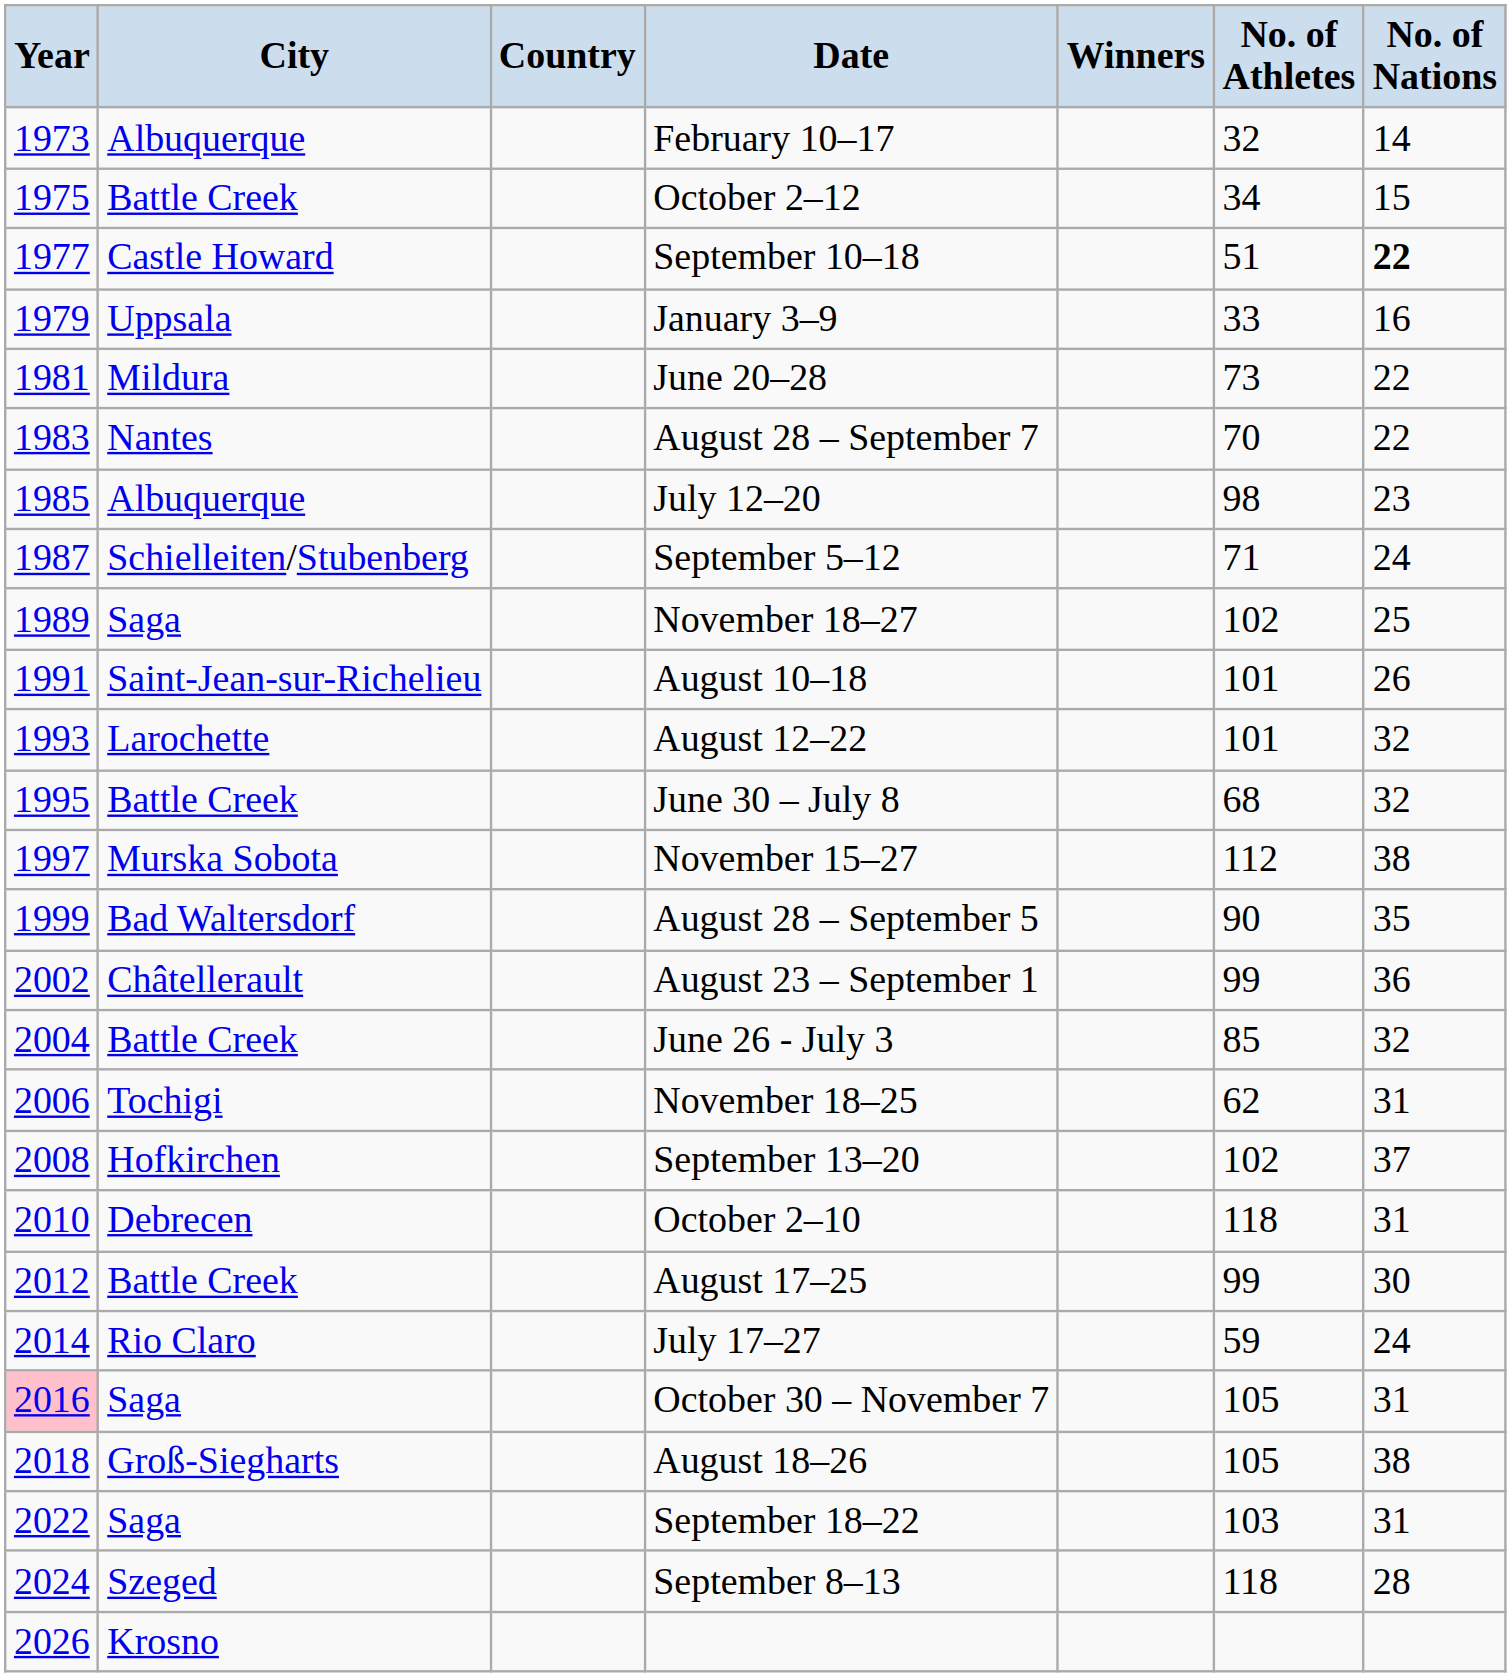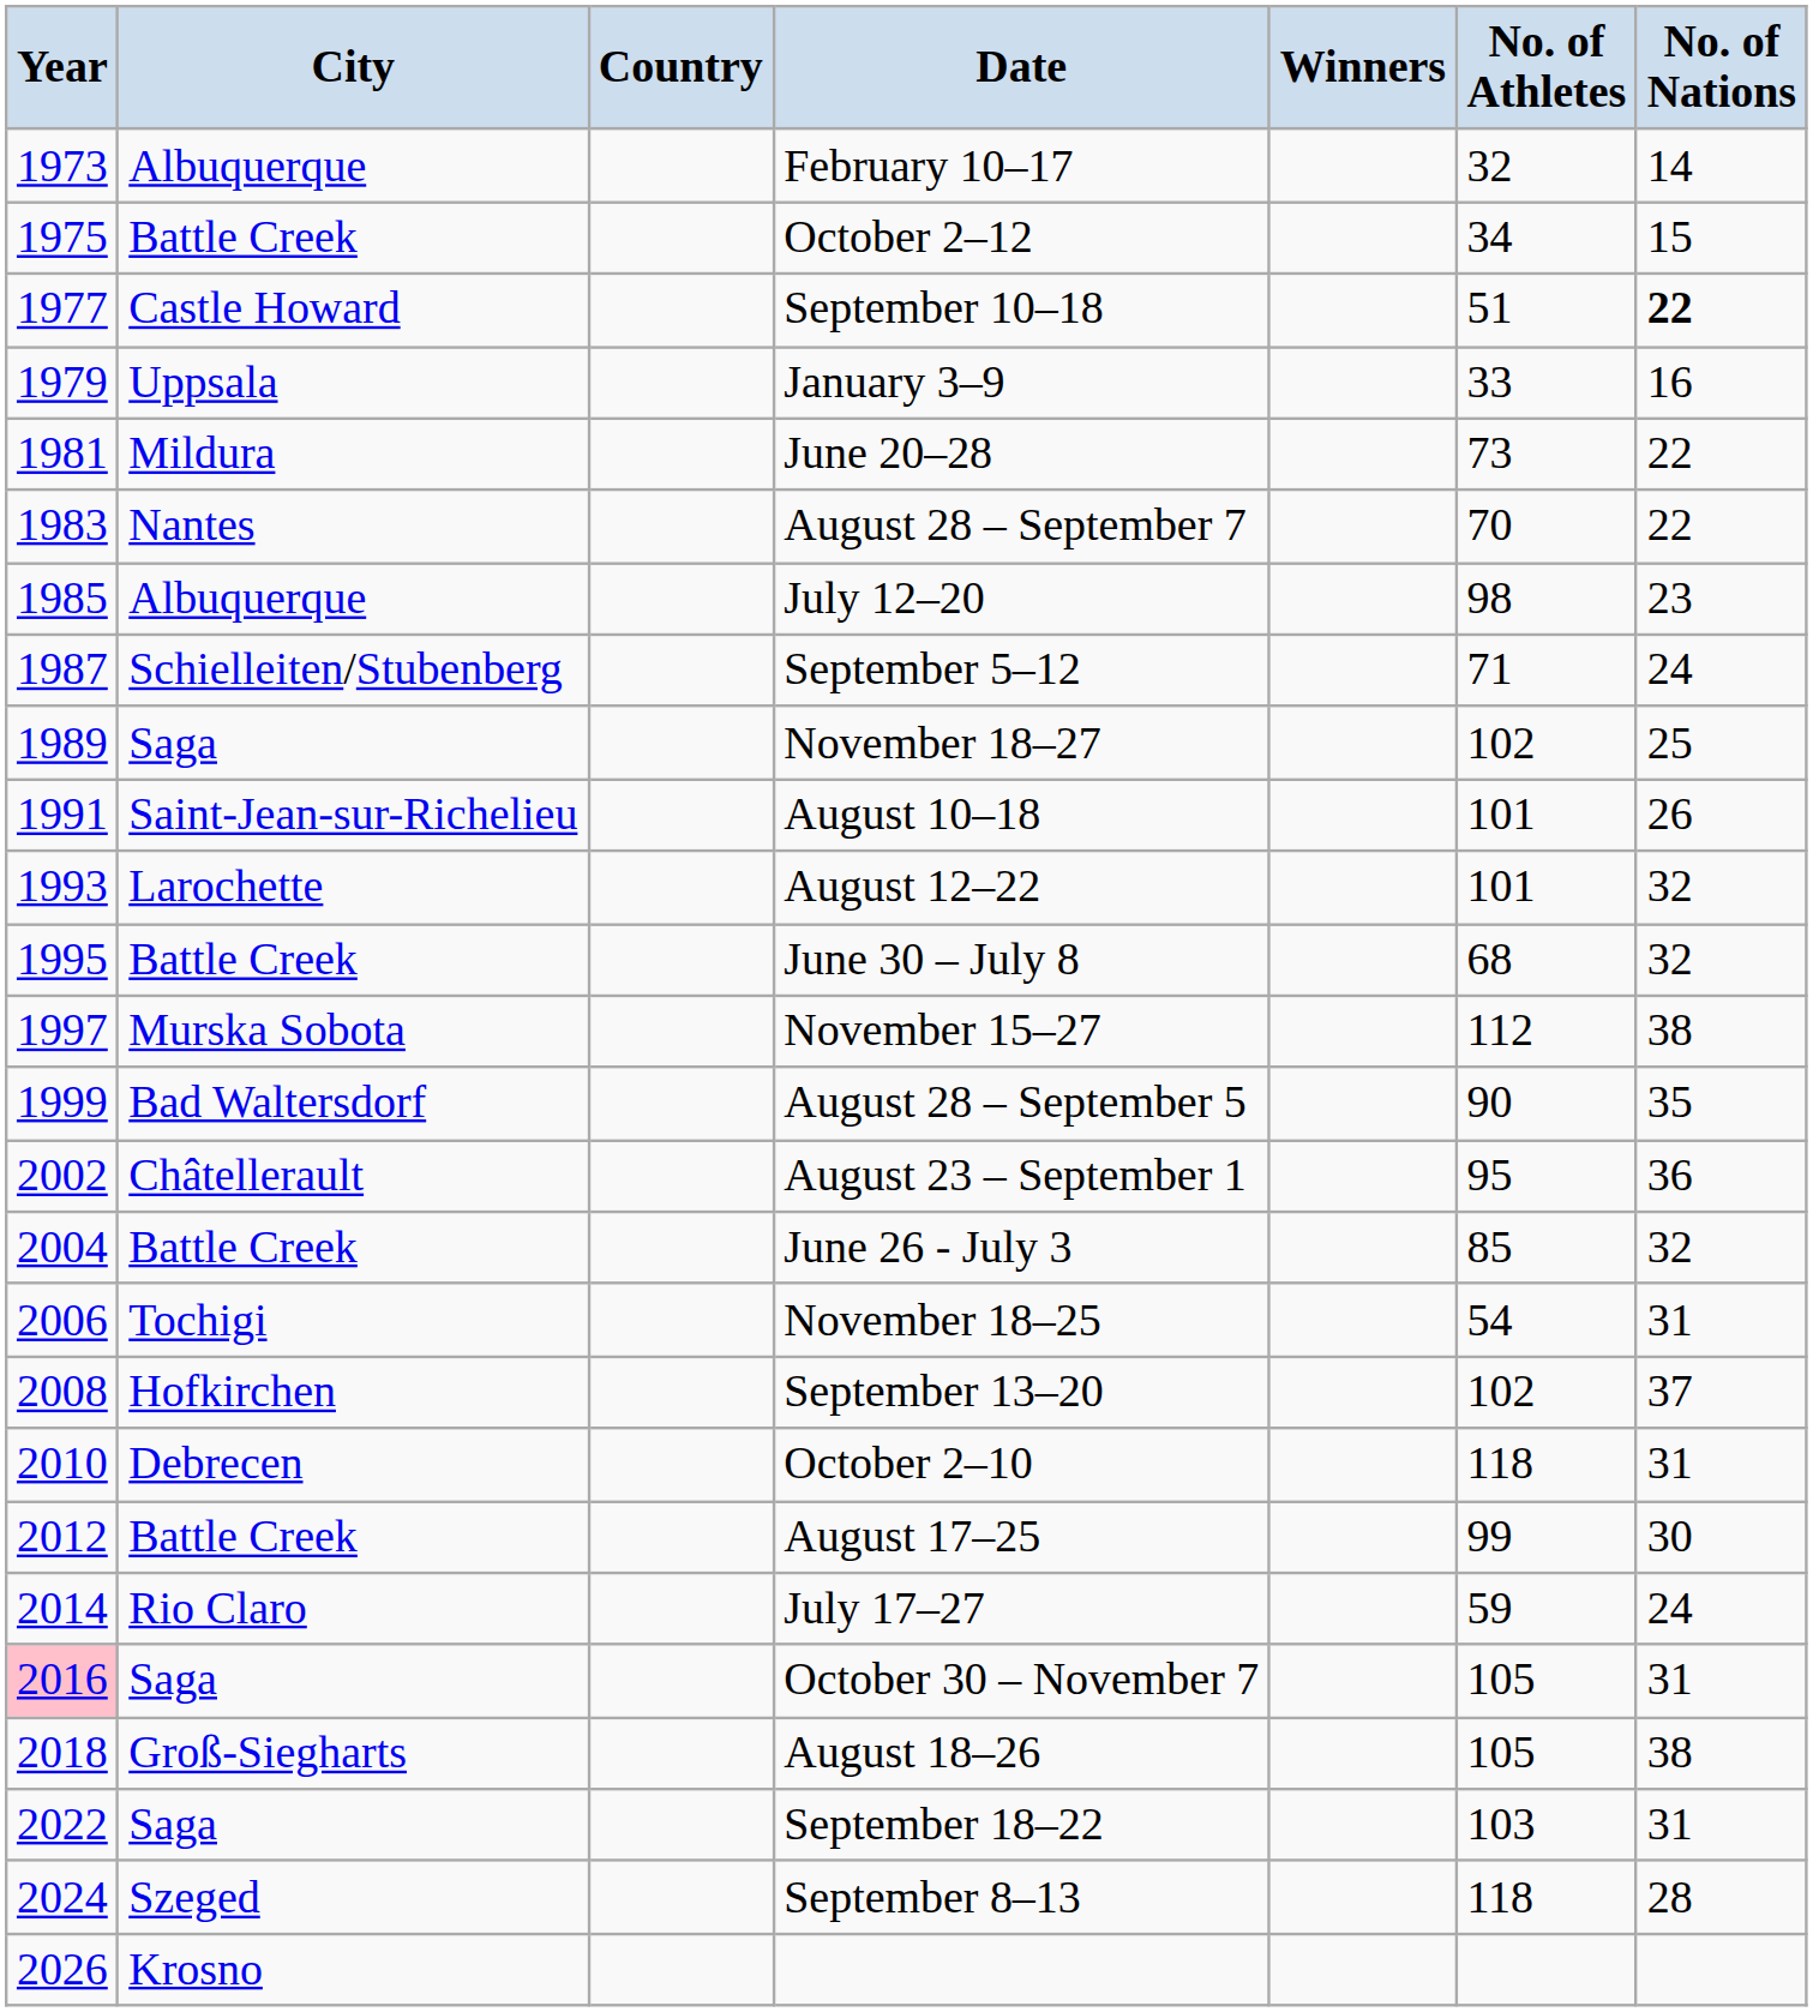August 23 – September 1 | No. of Athletes: 99 -> 95
November 18–25 | No. of Athletes: 62 -> 54
